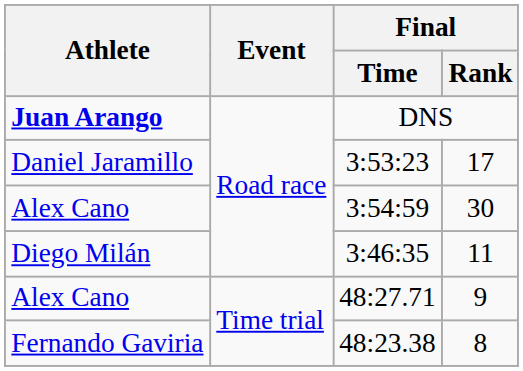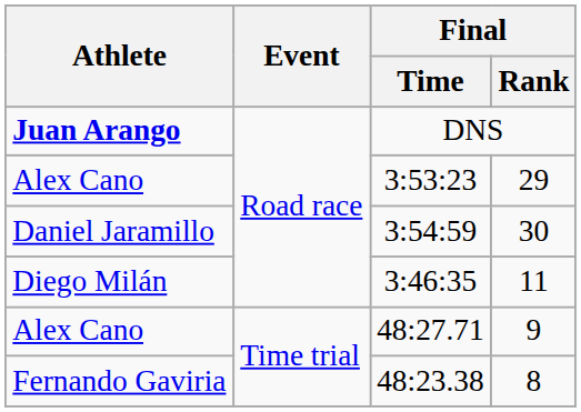3:53:23 | Athlete: Daniel Jaramillo -> Alex Cano
3:53:23 | Final / Rank: 17 -> 29
3:54:59 | Athlete: Alex Cano -> Daniel Jaramillo
